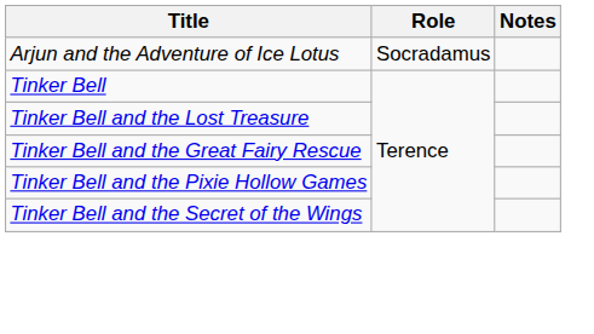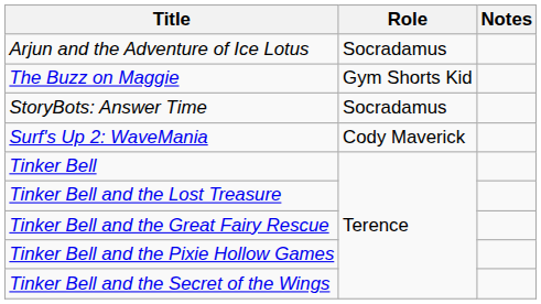+ row: The Buzz on Maggie | Gym Shorts Kid
+ row: StoryBots: Answer Time | Socradamus
+ row: Surf's Up 2: WaveMania | Cody Maverick
